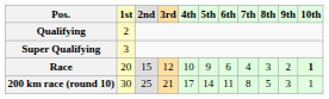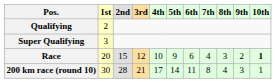200 km race (round 10) | 2nd: 25 -> 28
200 km race (round 10) | 8th: 5 -> 4
